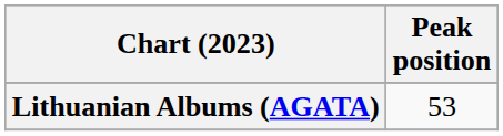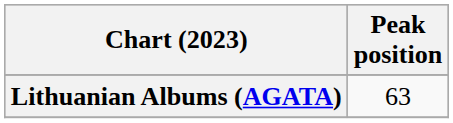Lithuanian Albums (AGATA) | Peak position: 53 -> 63
